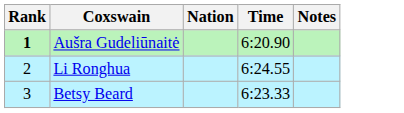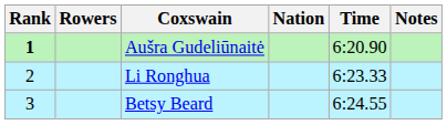+ column: Rowers
Li Ronghua | Time: 6:24.55 -> 6:23.33
Betsy Beard | Time: 6:23.33 -> 6:24.55
